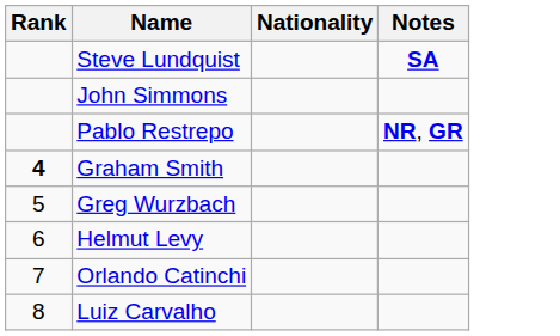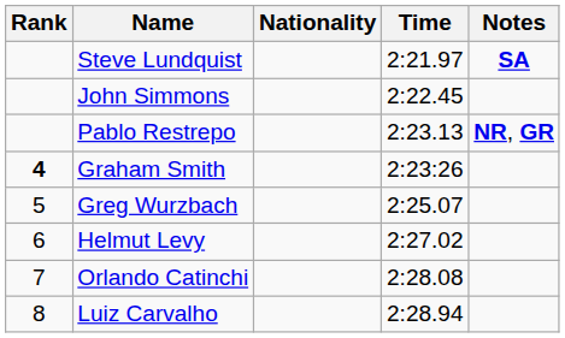+ column: Time | 2:21.97 | 2:22.45 | 2:23.13 | 2:23:26 | 2:25.07 | 2:27.02 | 2:28.08 | 2:28.94
